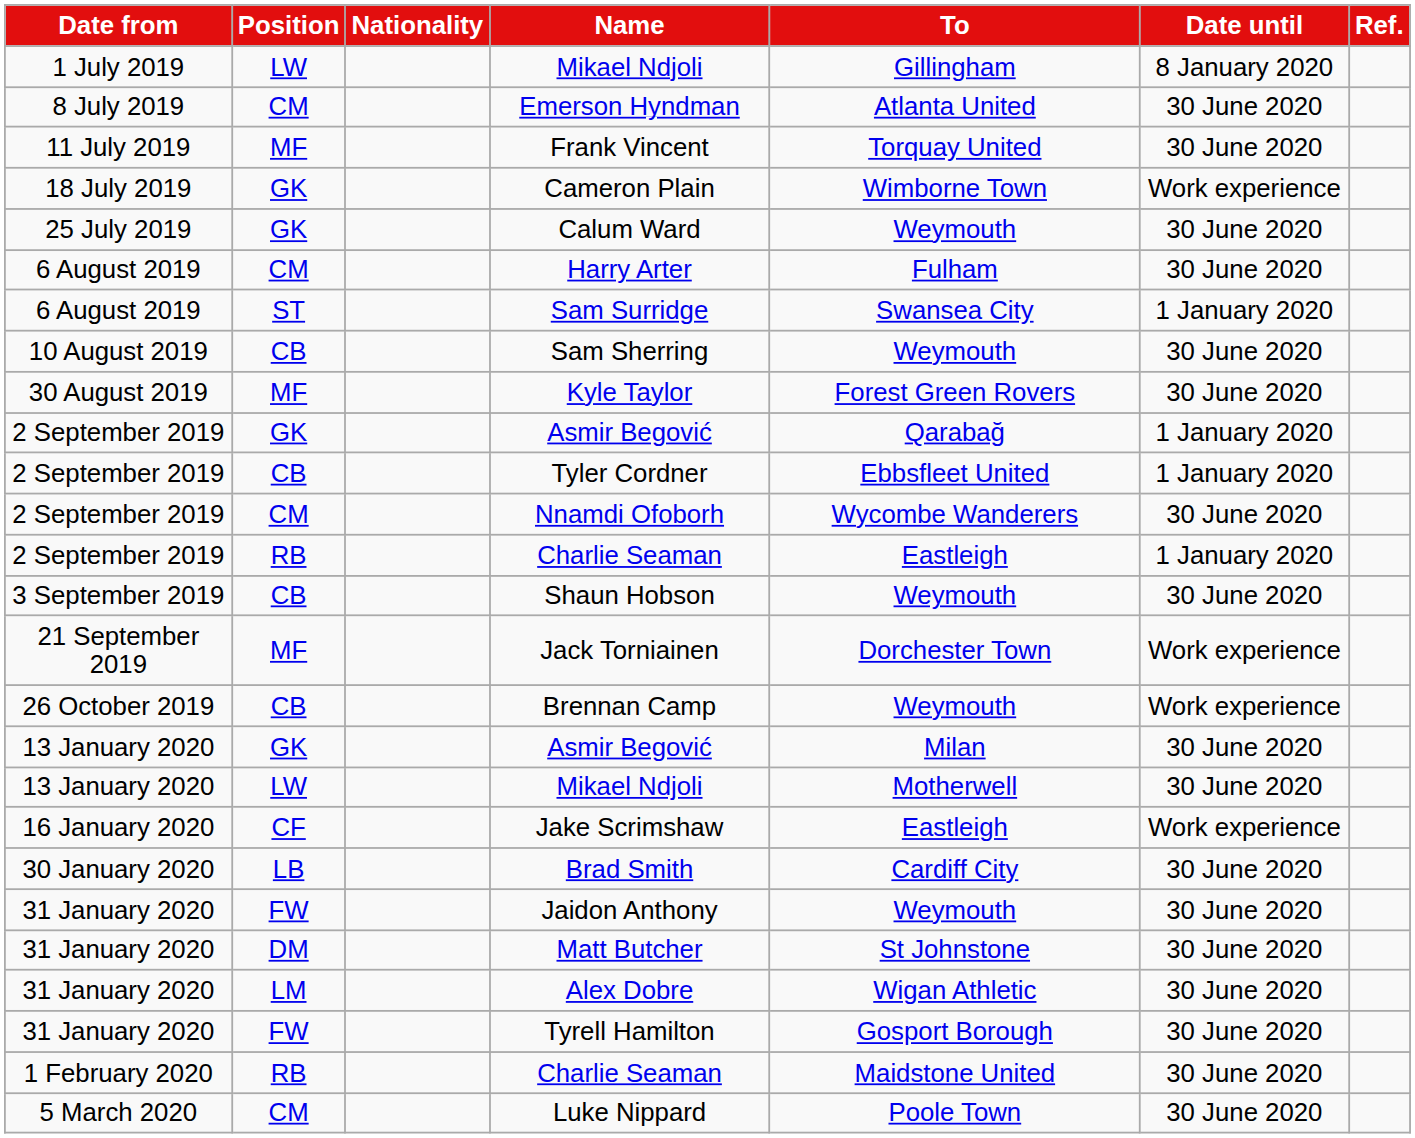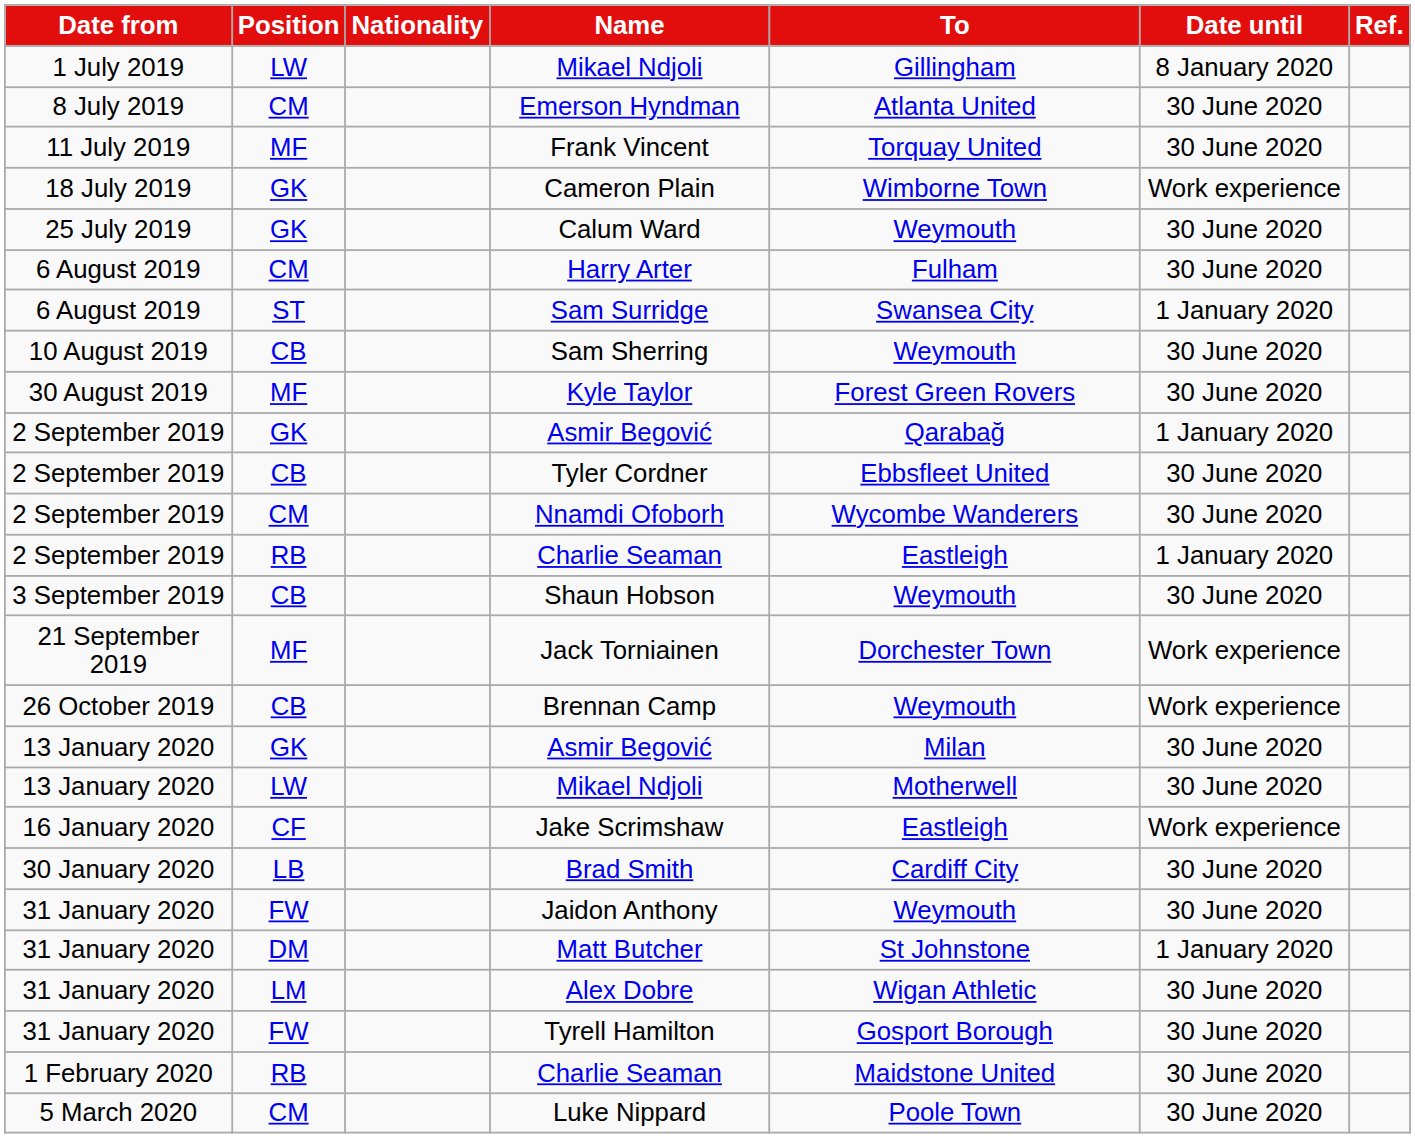Tyler Cordner | Date until: 1 January 2020 -> 30 June 2020
Matt Butcher | Date until: 30 June 2020 -> 1 January 2020
